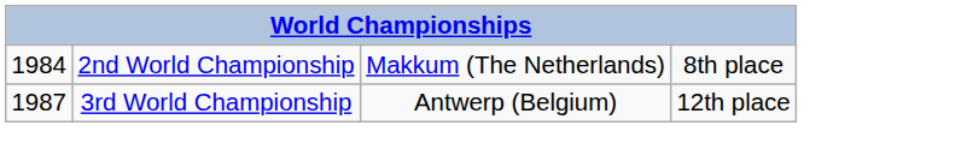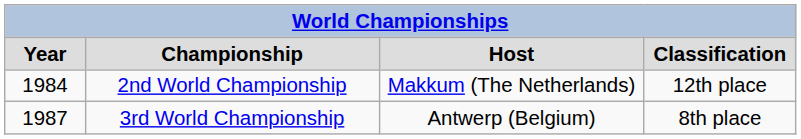+ row: Year | Championship | Host | Classification
2nd World Championship | column 4: 8th place -> 12th place
3rd World Championship | column 4: 12th place -> 8th place
